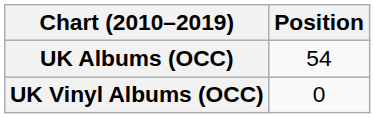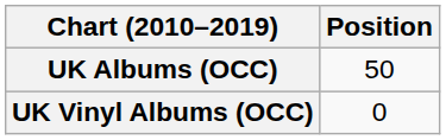UK Albums (OCC) | Position: 54 -> 50
